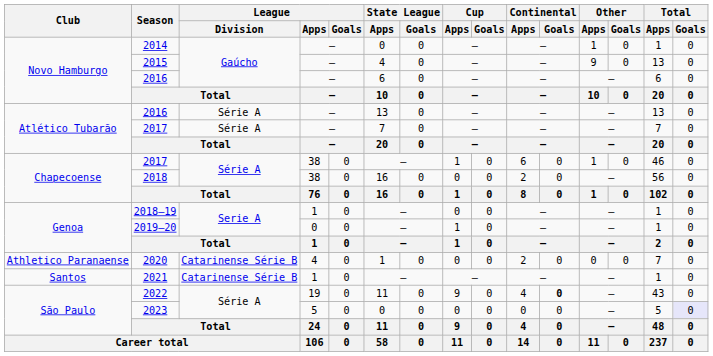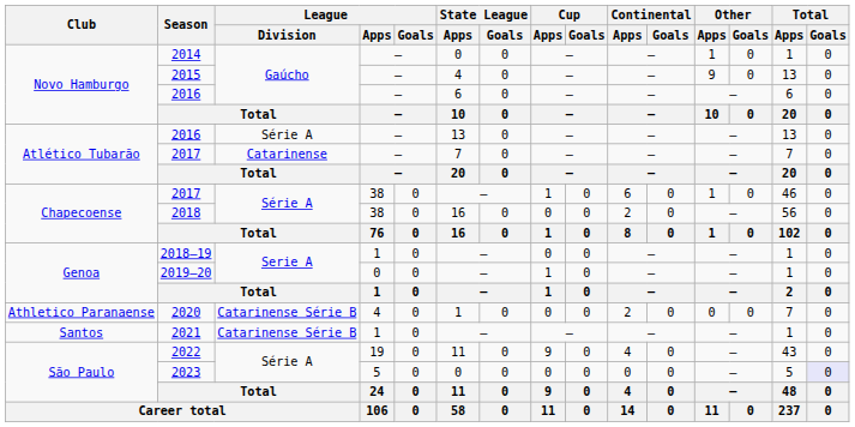Atlético Tubarão / 2017 | League / Division: Série A -> Catarinense
2022 | Continental / Goals: bold -> normal
